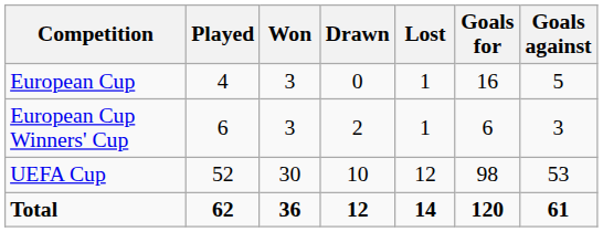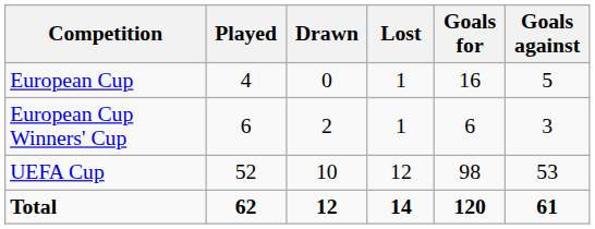- column: Won | 3 | 3 | 30 | 36
